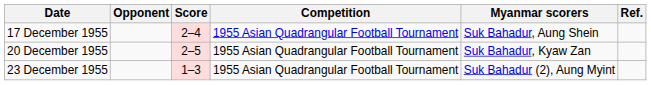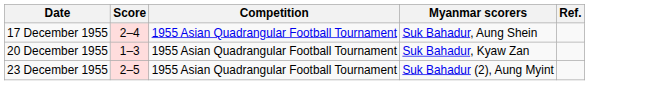- column: Opponent
20 December 1955 | Score: 2–5 -> 1–3
23 December 1955 | Score: 1–3 -> 2–5
